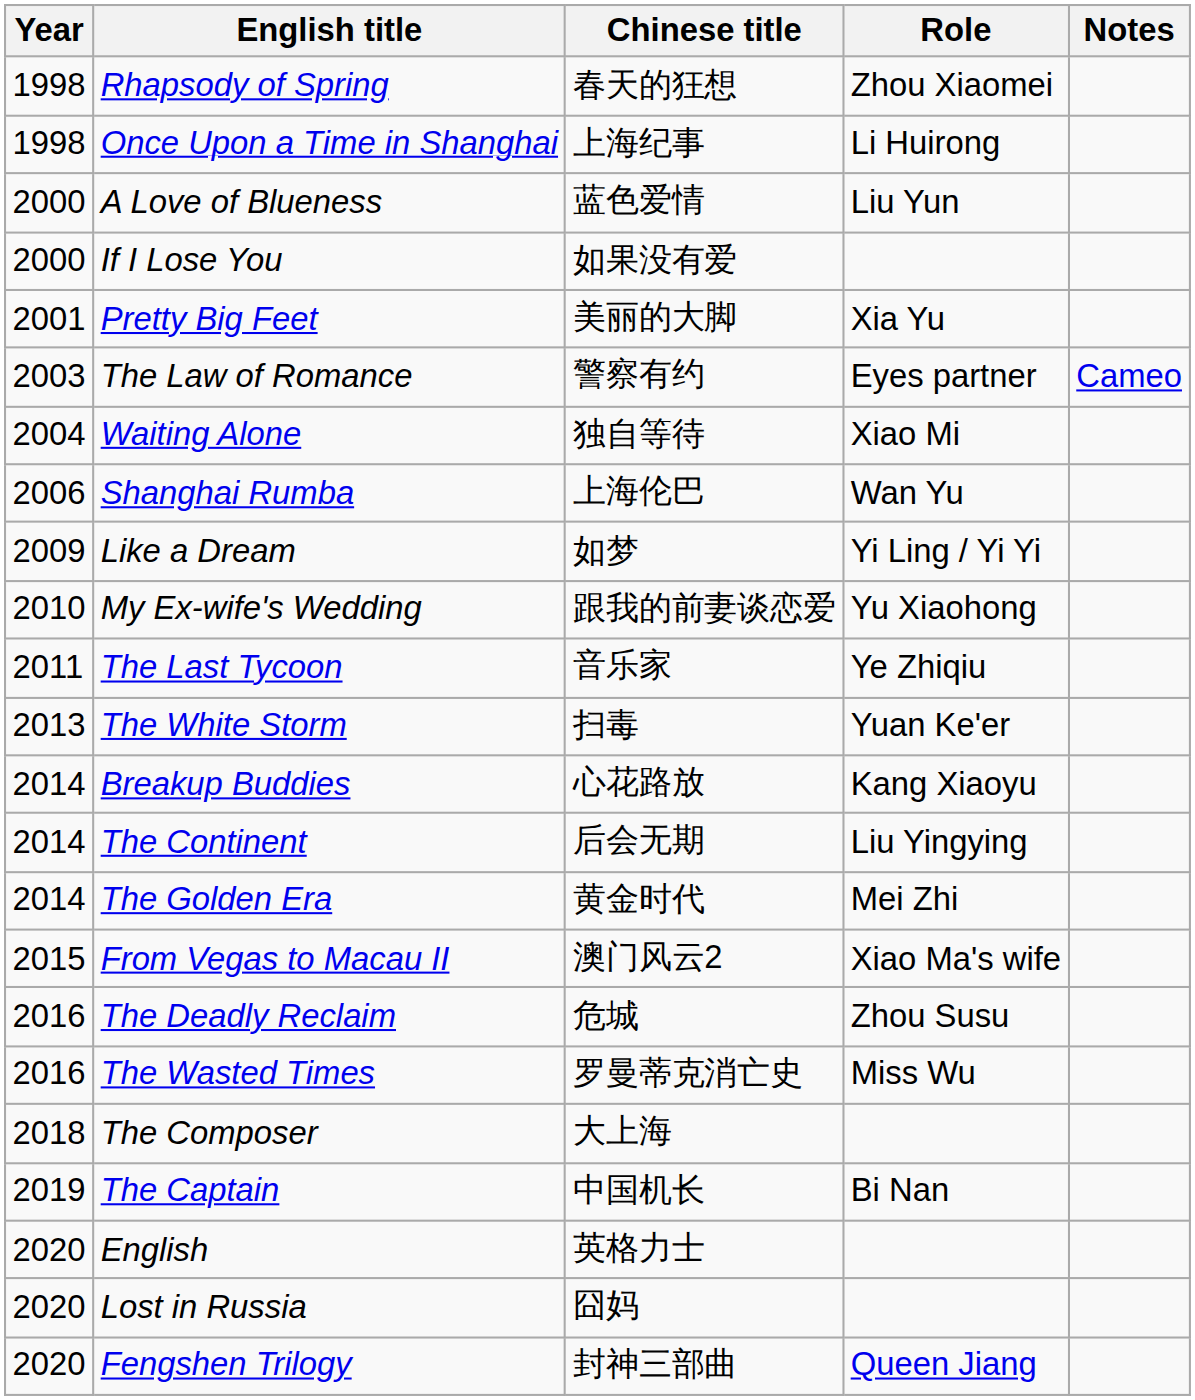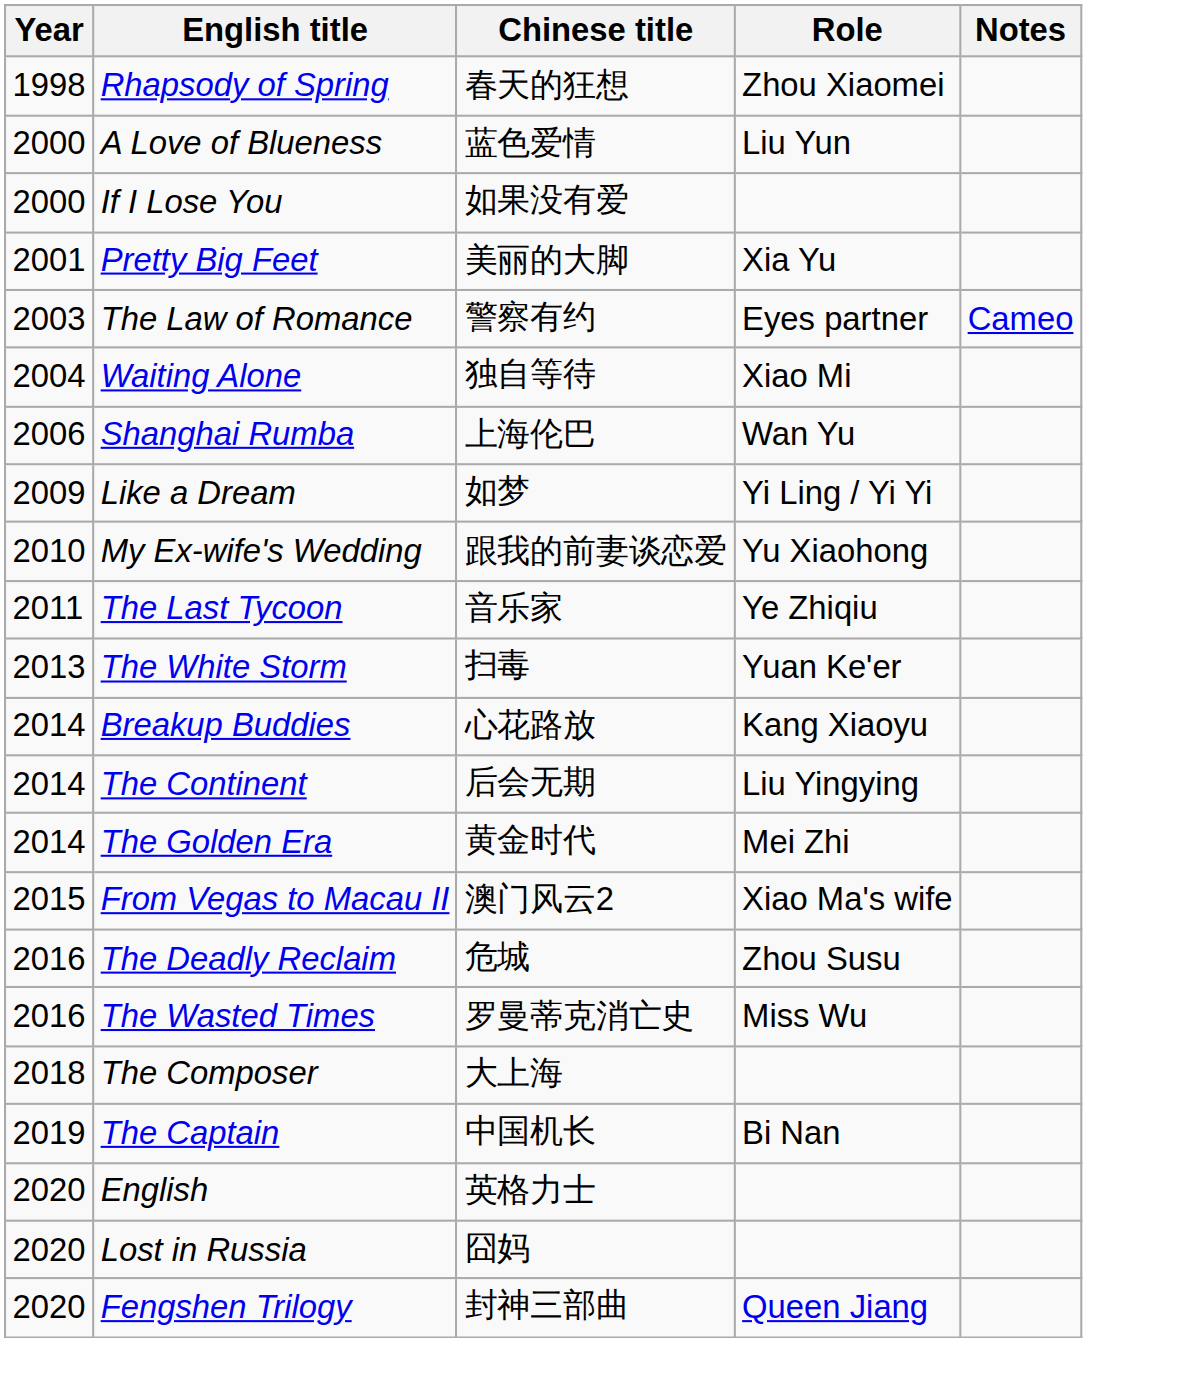- row: 1998 | Once Upon a Time in Shanghai | 上海纪事 | Li Huirong
